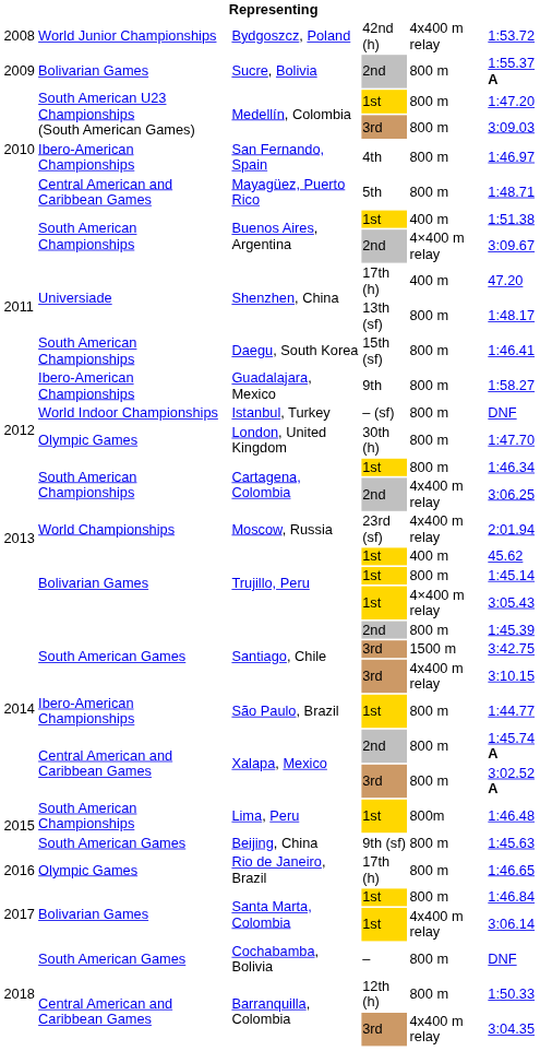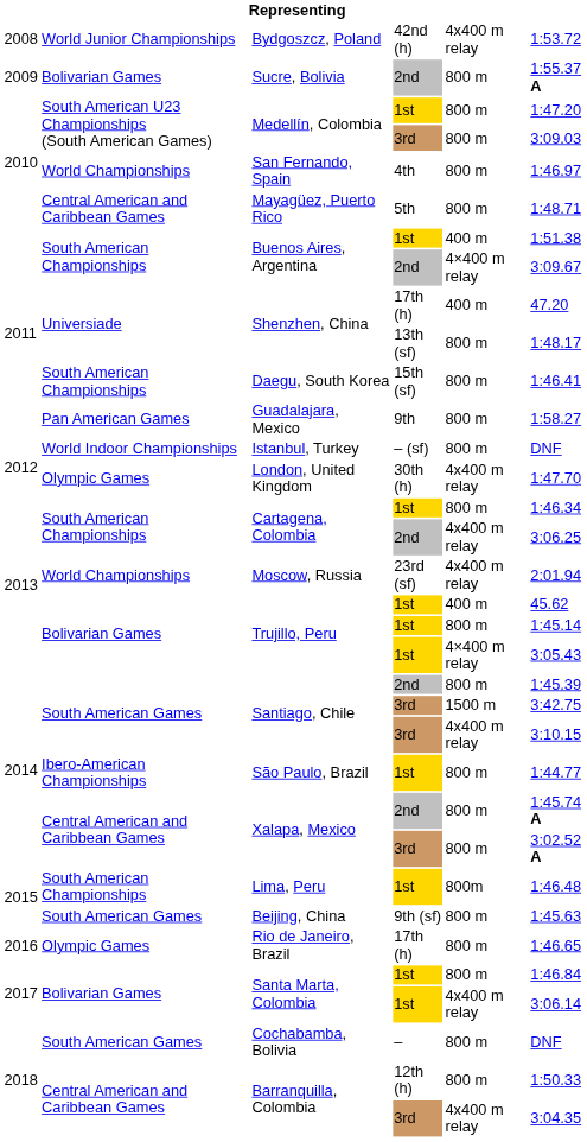San Fernando, Spain | column 2: Ibero-American Championships -> World Championships
Guadalajara, Mexico | column 2: Ibero-American Championships -> Pan American Games
London, United Kingdom | column 5: 800 m -> 4x400 m relay
